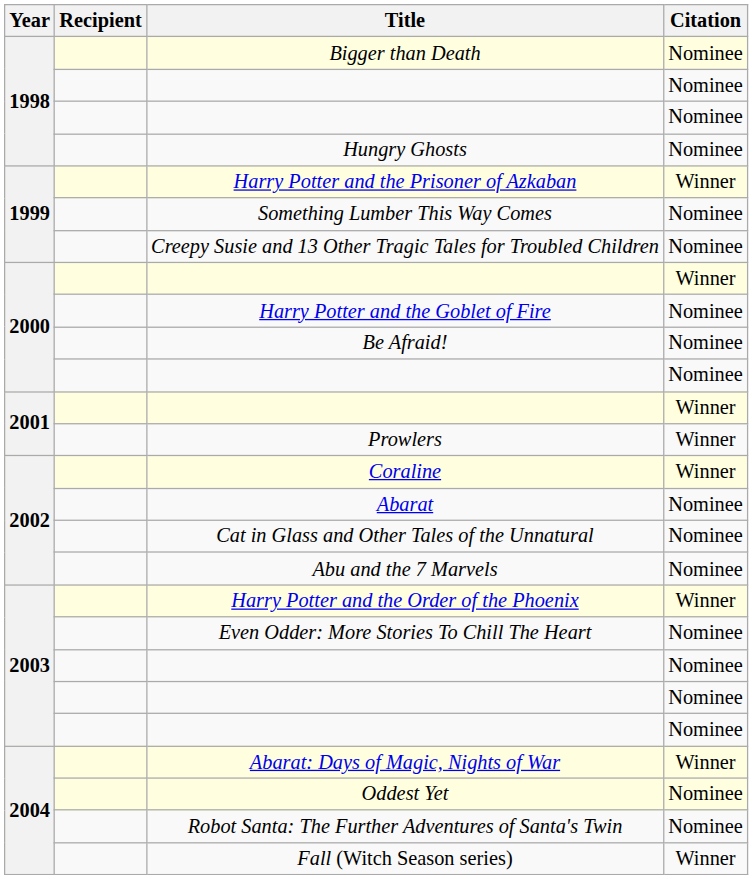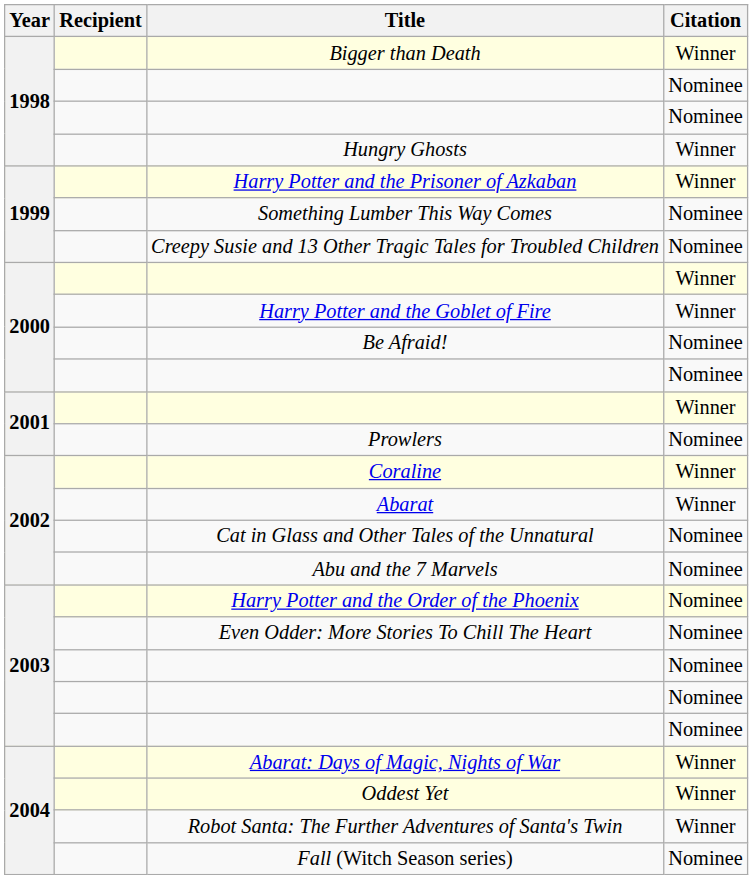Bigger than Death | Citation: Nominee -> Winner
Hungry Ghosts | Citation: Nominee -> Winner
Harry Potter and the Goblet of Fire | Citation: Nominee -> Winner
Prowlers | Citation: Winner -> Nominee
Abarat | Citation: Nominee -> Winner
Harry Potter and the Order of the Phoenix | Citation: Winner -> Nominee
Oddest Yet | Citation: Nominee -> Winner
Robot Santa: The Further Adventures of Santa's Twin | Citation: Nominee -> Winner
Fall (Witch Season series) | Citation: Winner -> Nominee
